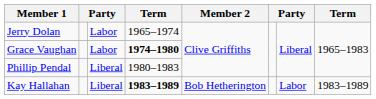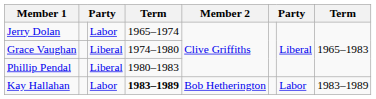Grace Vaughan | column 3: Labor -> Liberal
Grace Vaughan | column 4: bold -> normal
Kay Hallahan | column 3: Liberal -> Labor
